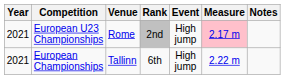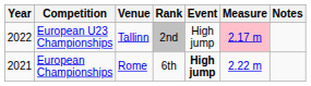European U23 Championships | Year: 2021 -> 2022
European U23 Championships | Venue: Rome -> Tallinn
European Championships | Venue: Tallinn -> Rome
European Championships | Event: normal -> bold
